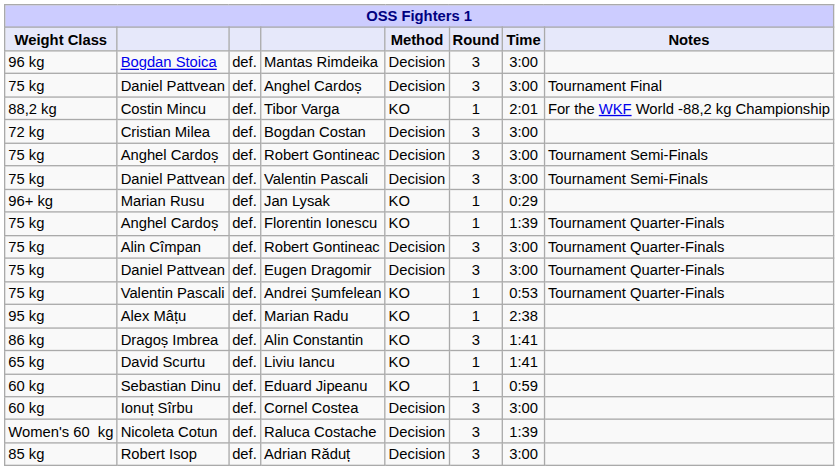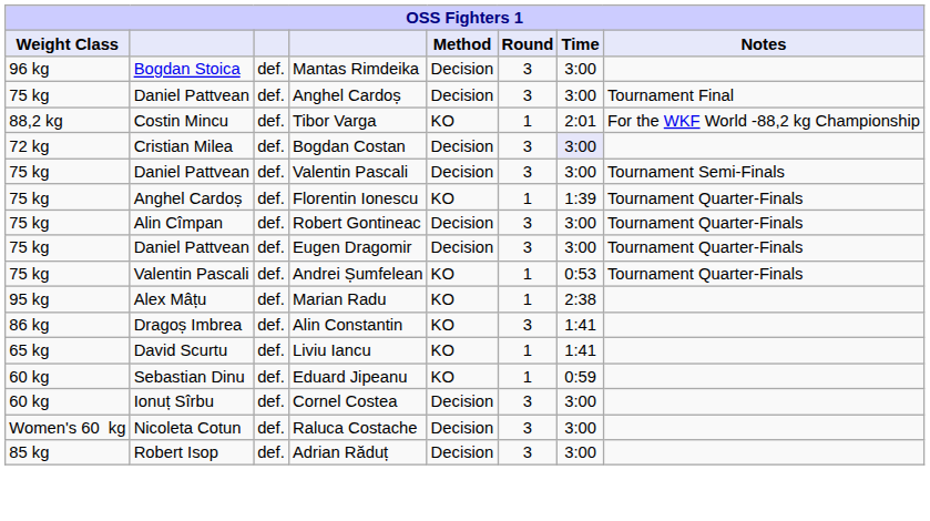Bogdan Costan | Time: no background -> lavender background
- row: 75 kg | Anghel Cardoș | def. | Robert Gontineac | Decision | 3 | 3:00 | Tournament Semi-Finals
- row: 96+ kg | Marian Rusu | def. | Jan Lysak | KO | 1 | 0:29
Raluca Costache | Time: 1:39 -> 3:00
